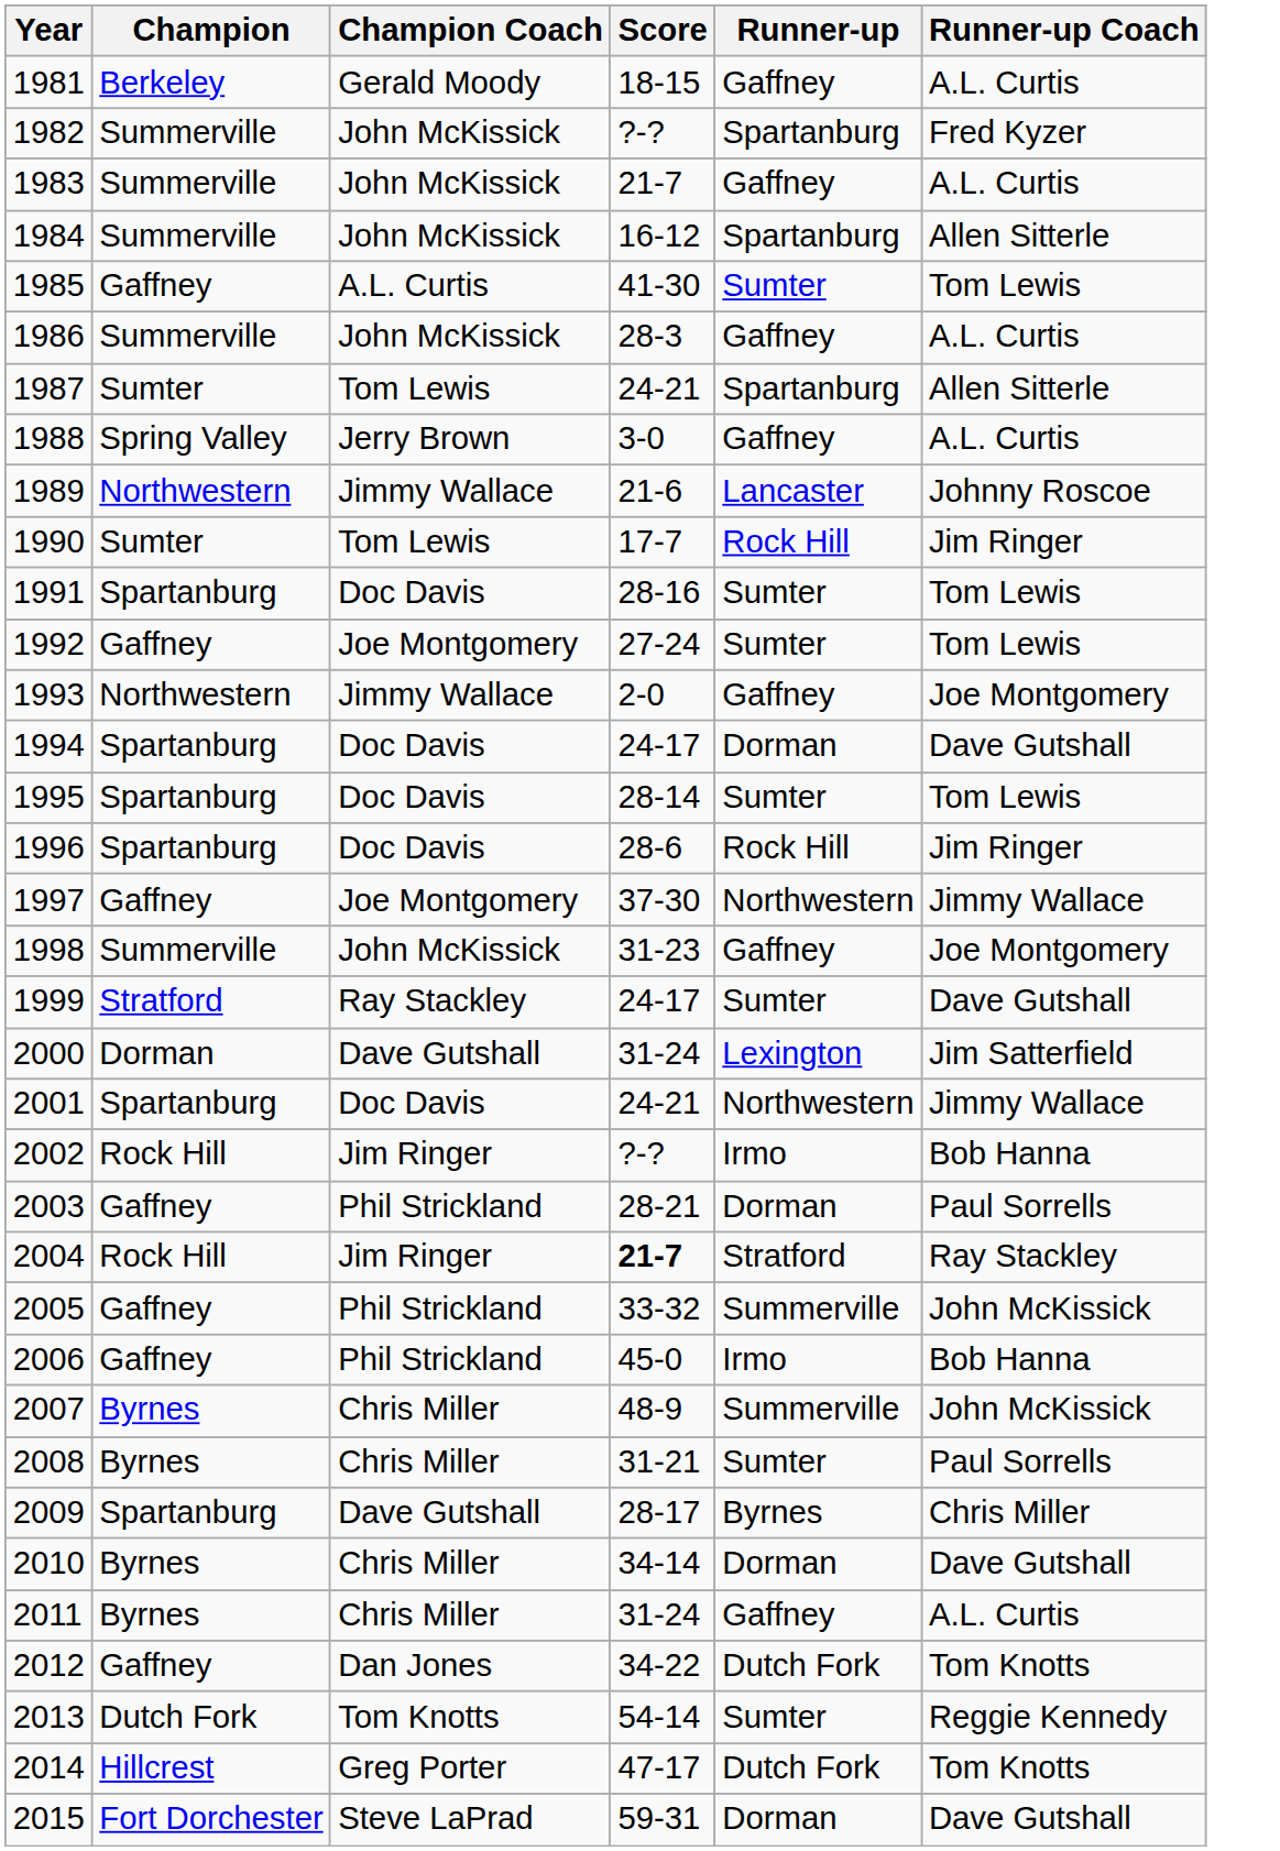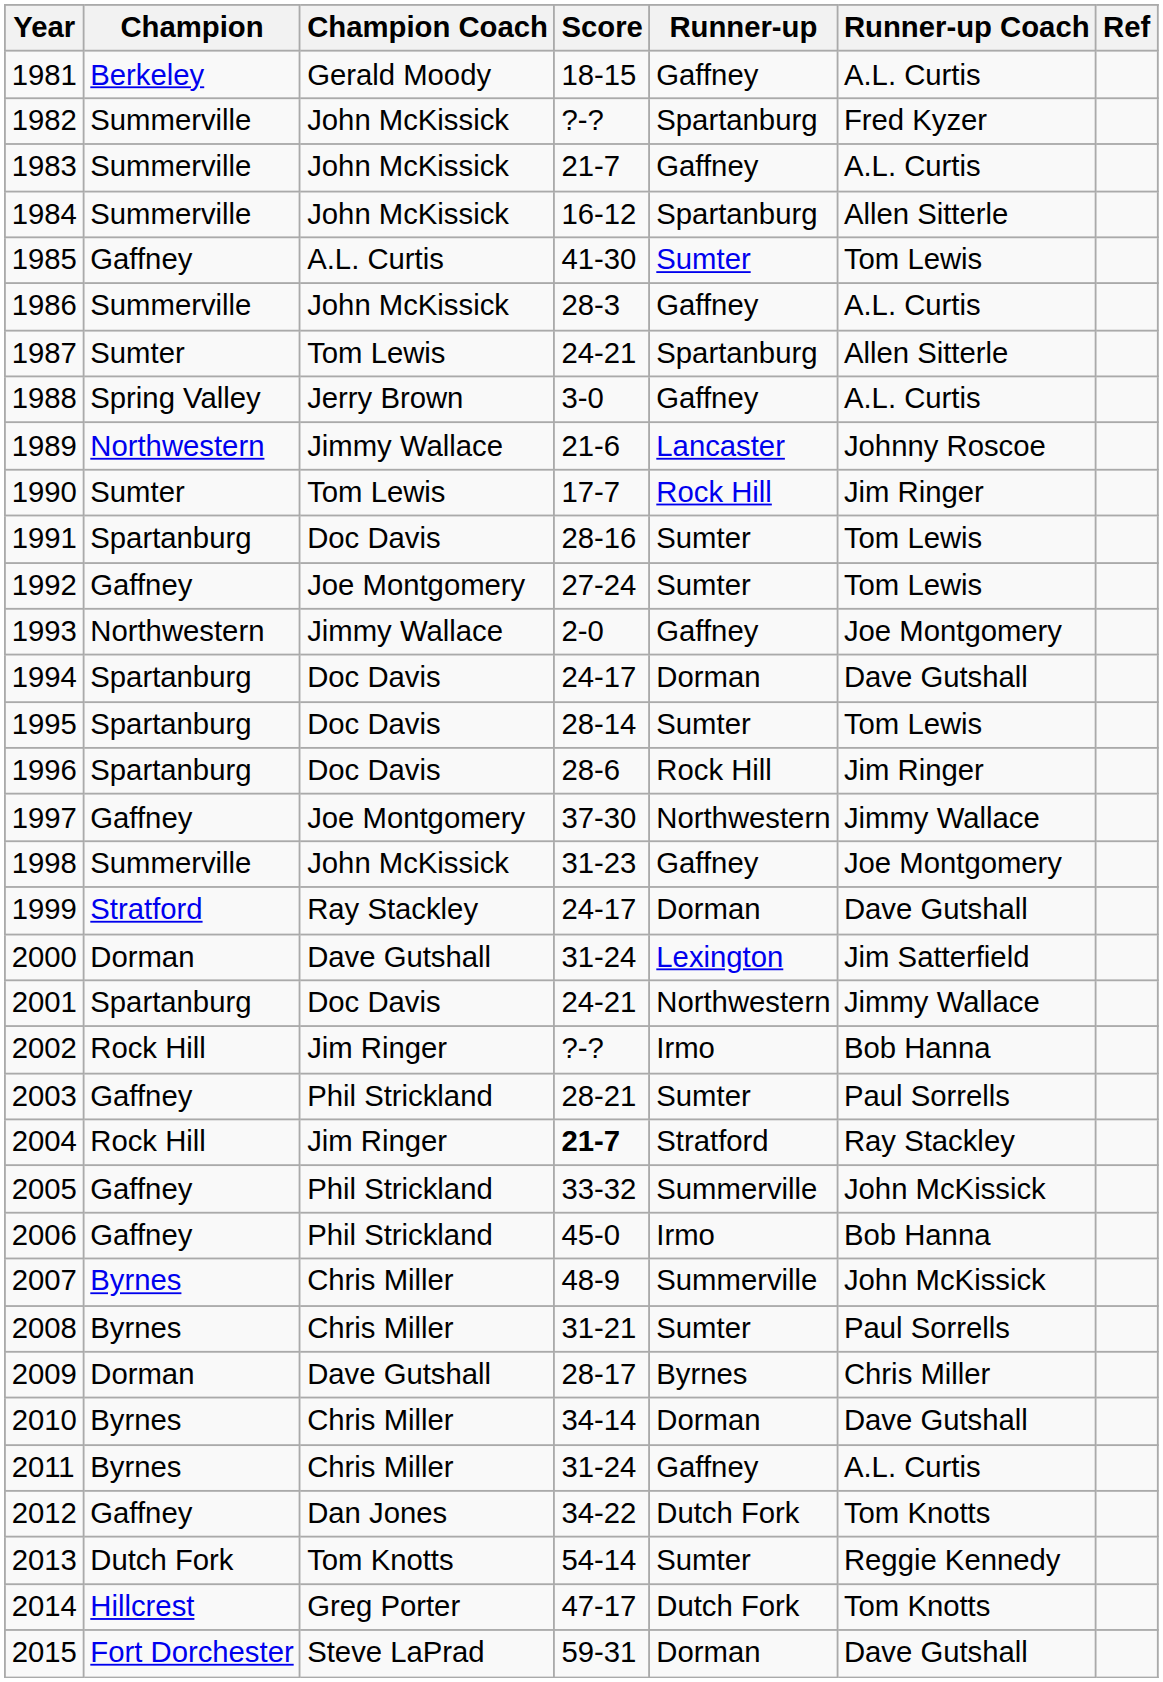+ column: Ref
1999 | Runner-up: Sumter -> Dorman
2003 | Runner-up: Dorman -> Sumter
2009 | Champion: Spartanburg -> Dorman
